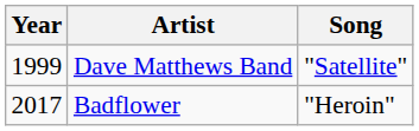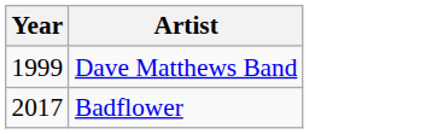- column: Song | "Satellite" | "Heroin"
